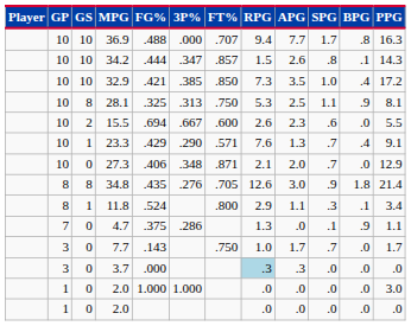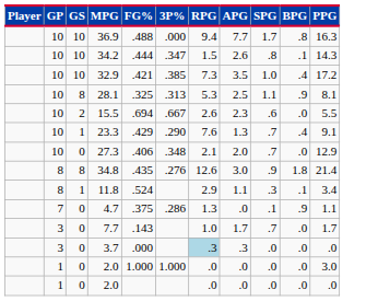- column: FT% | .707 | .857 | .850 | .750 | .600 | .571 | .871 | .705 | .800 | .750
